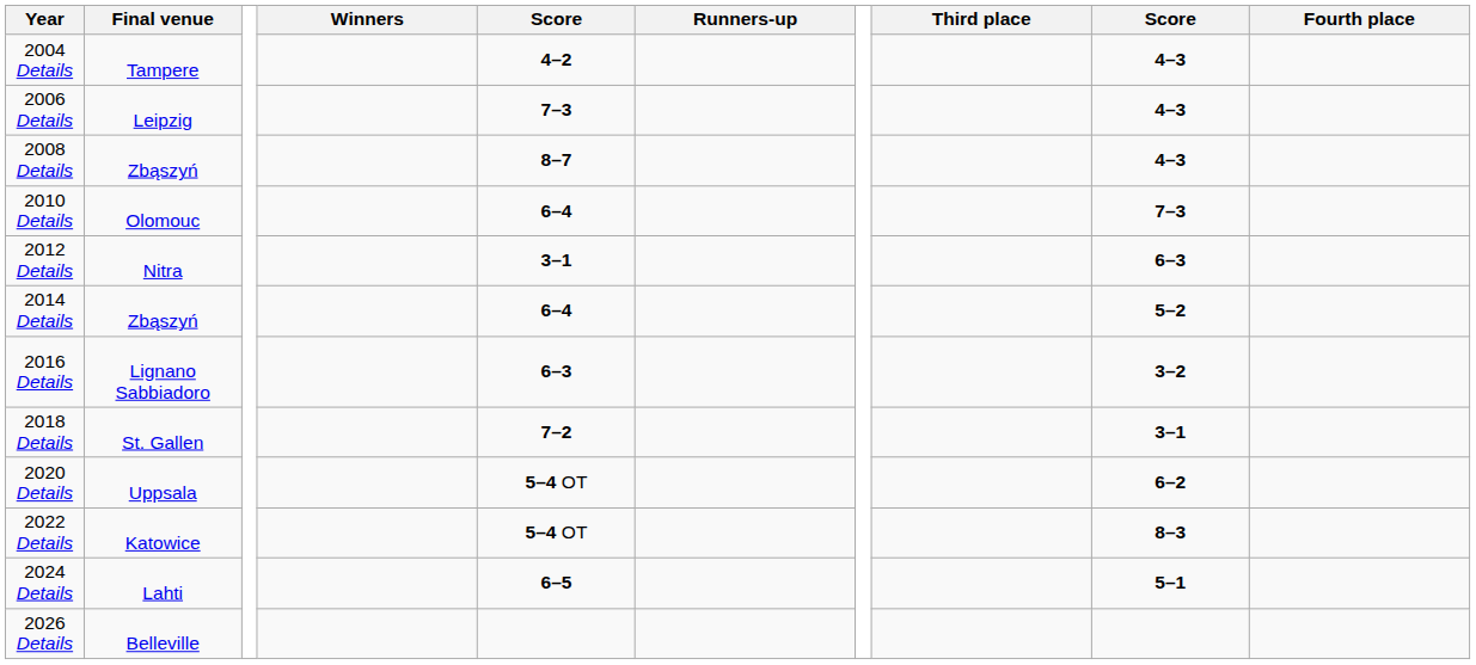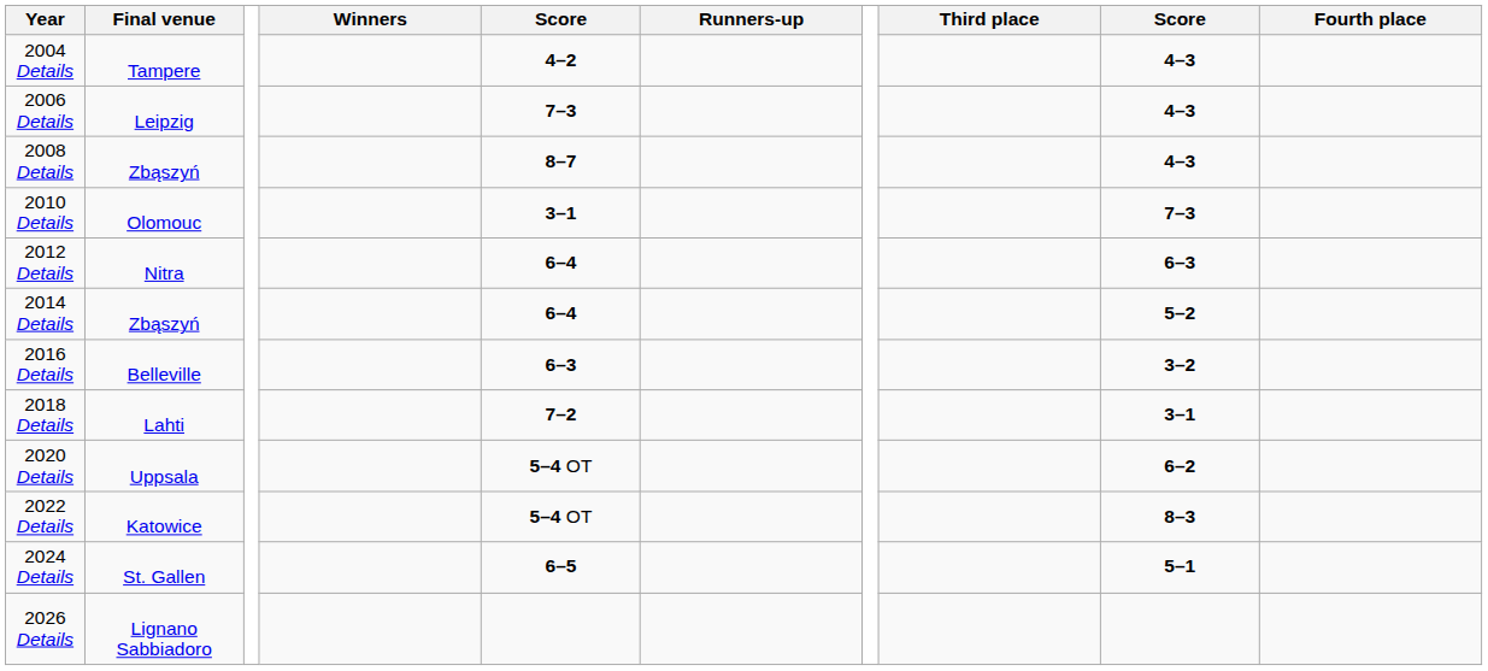2010 Details | column 5: 6–4 -> 3–1
2012 Details | column 5: 3–1 -> 6–4
2016 Details | Final venue: Lignano Sabbiadoro -> Belleville
2018 Details | Final venue: St. Gallen -> Lahti
2024 Details | Final venue: Lahti -> St. Gallen
2026 Details | Final venue: Belleville -> Lignano Sabbiadoro
